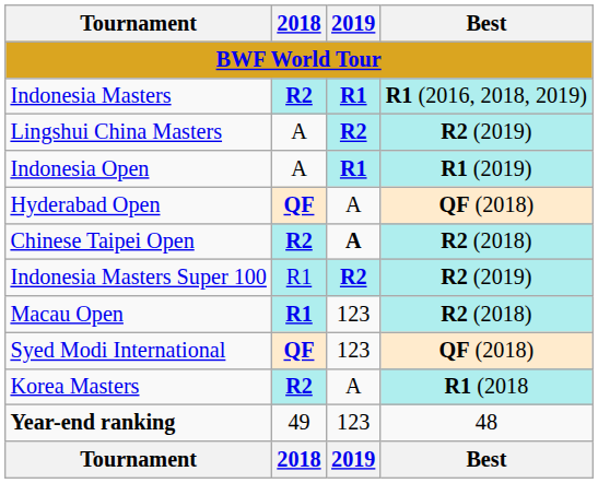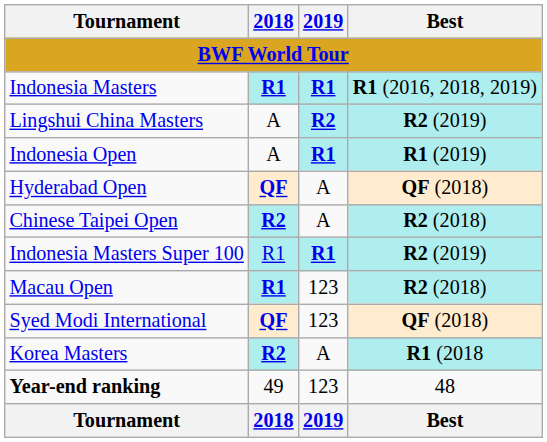Indonesia Masters | 2018: R2 -> R1
Chinese Taipei Open | 2019: bold -> normal
Indonesia Masters Super 100 | 2019: R2 -> R1
